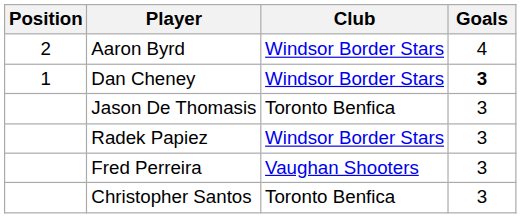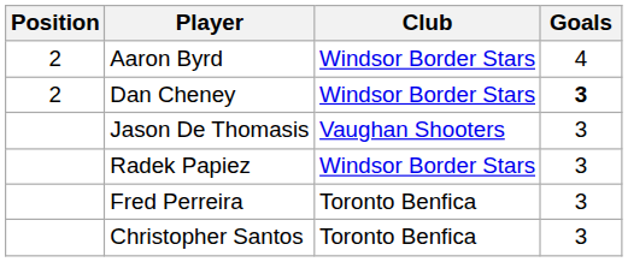Dan Cheney | Position: 1 -> 2
Jason De Thomasis | Club: Toronto Benfica -> Vaughan Shooters
Fred Perreira | Club: Vaughan Shooters -> Toronto Benfica
